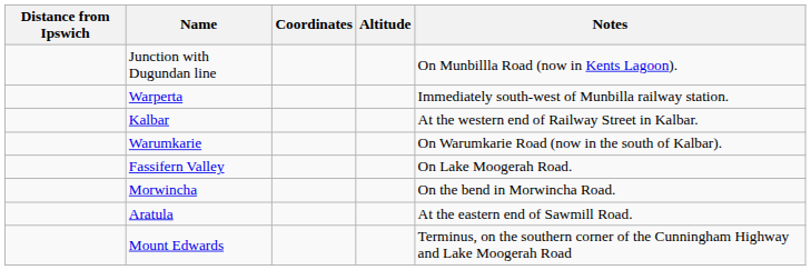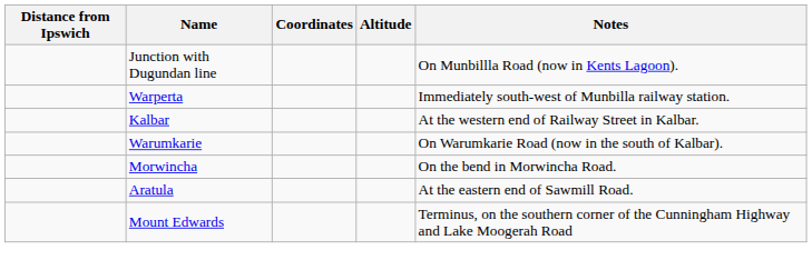- row: Fassifern Valley | On Lake Moogerah Road.
